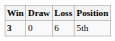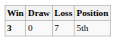5th | Loss: 6 -> 7
